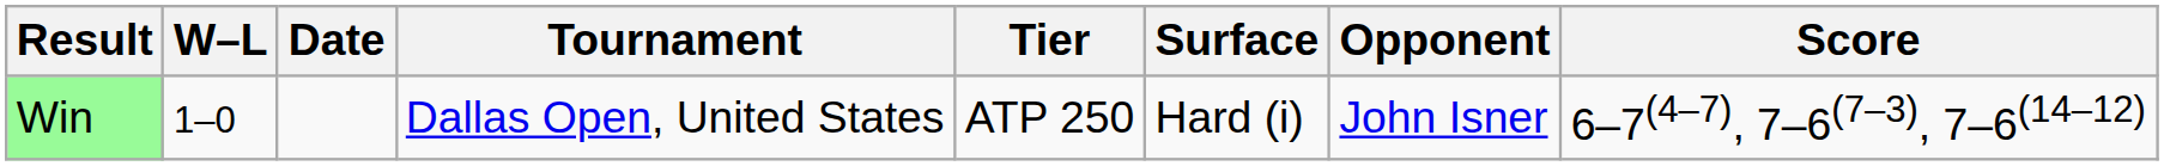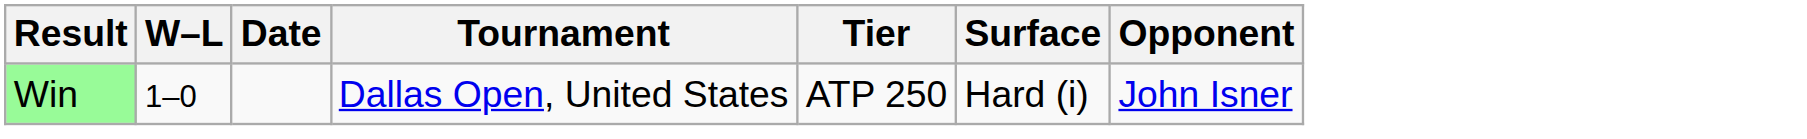- column: Score | 6–7(4–7), 7–6(7–3), 7–6(14–12)
